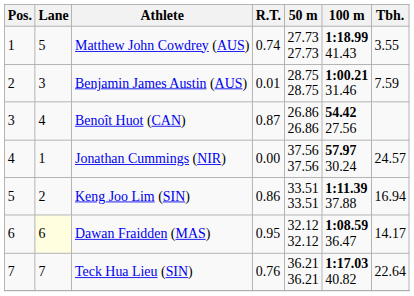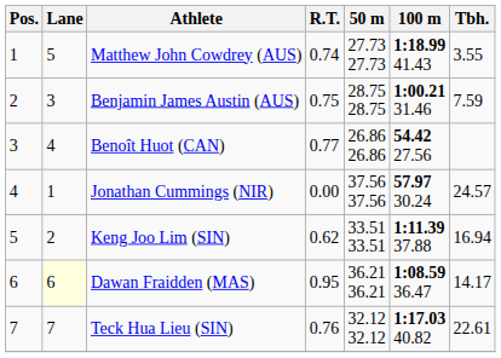Benjamin James Austin (AUS) | R.T.: 0.01 -> 0.75
Benoît Huot (CAN) | R.T.: 0.87 -> 0.77
Keng Joo Lim (SIN) | R.T.: 0.86 -> 0.62
Dawan Fraidden (MAS) | 50 m: 32.12 32.12 -> 36.21 36.21
Teck Hua Lieu (SIN) | 50 m: 36.21 36.21 -> 32.12 32.12
Teck Hua Lieu (SIN) | Tbh.: 22.64 -> 22.61
